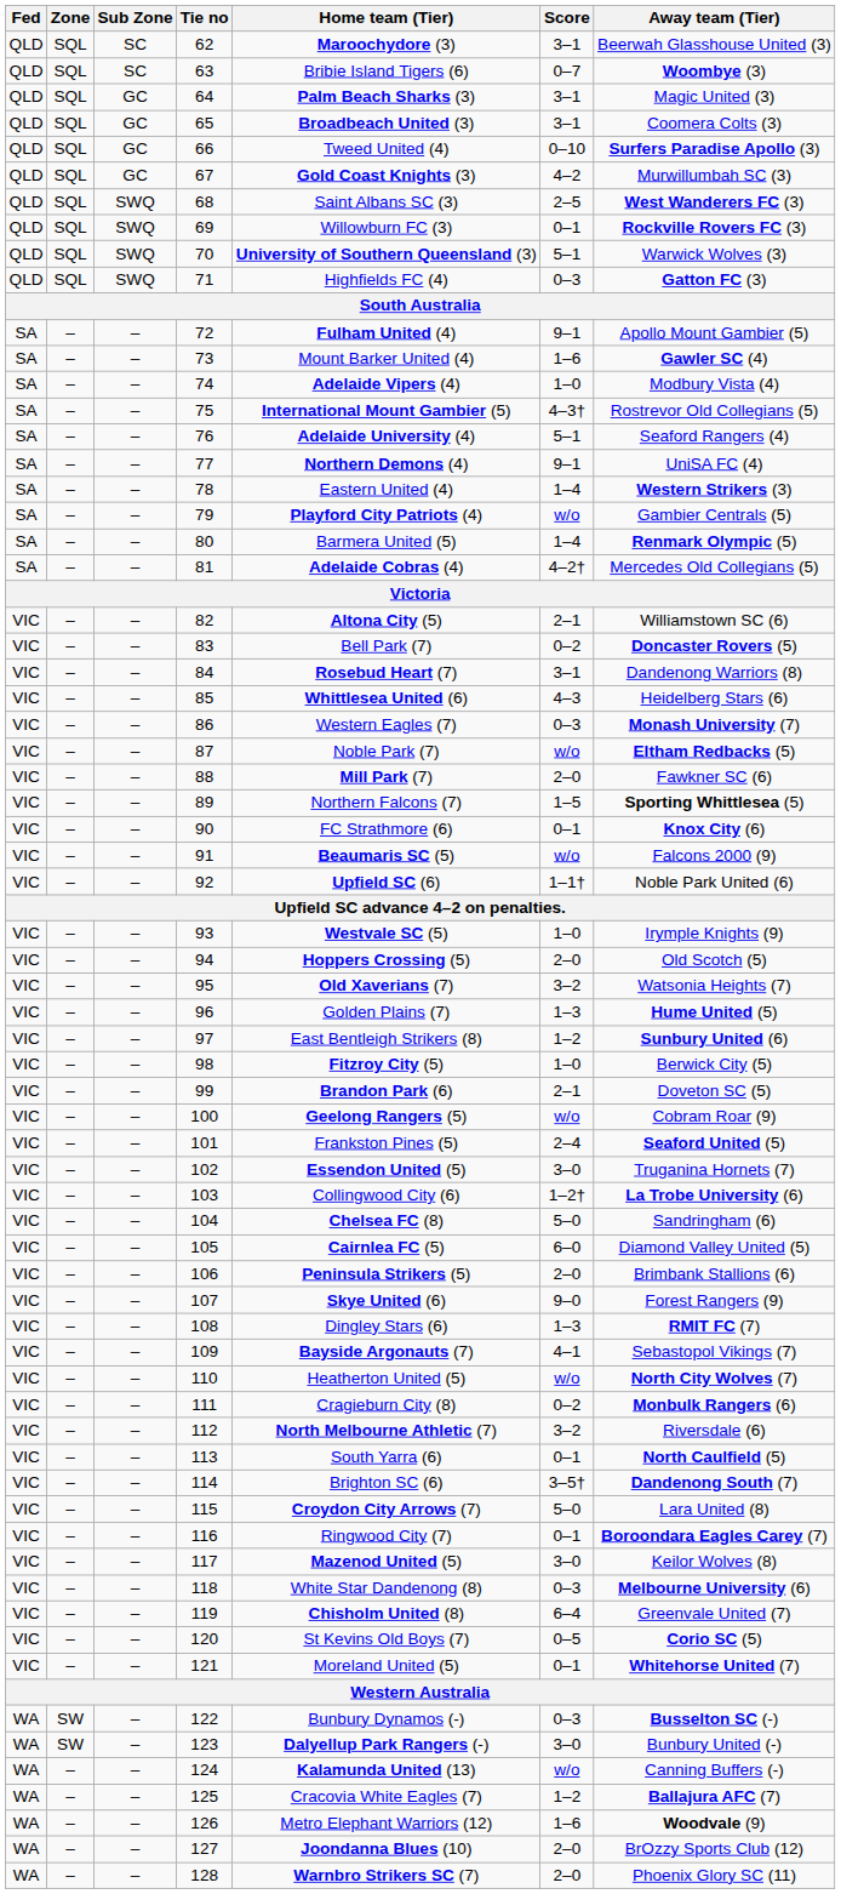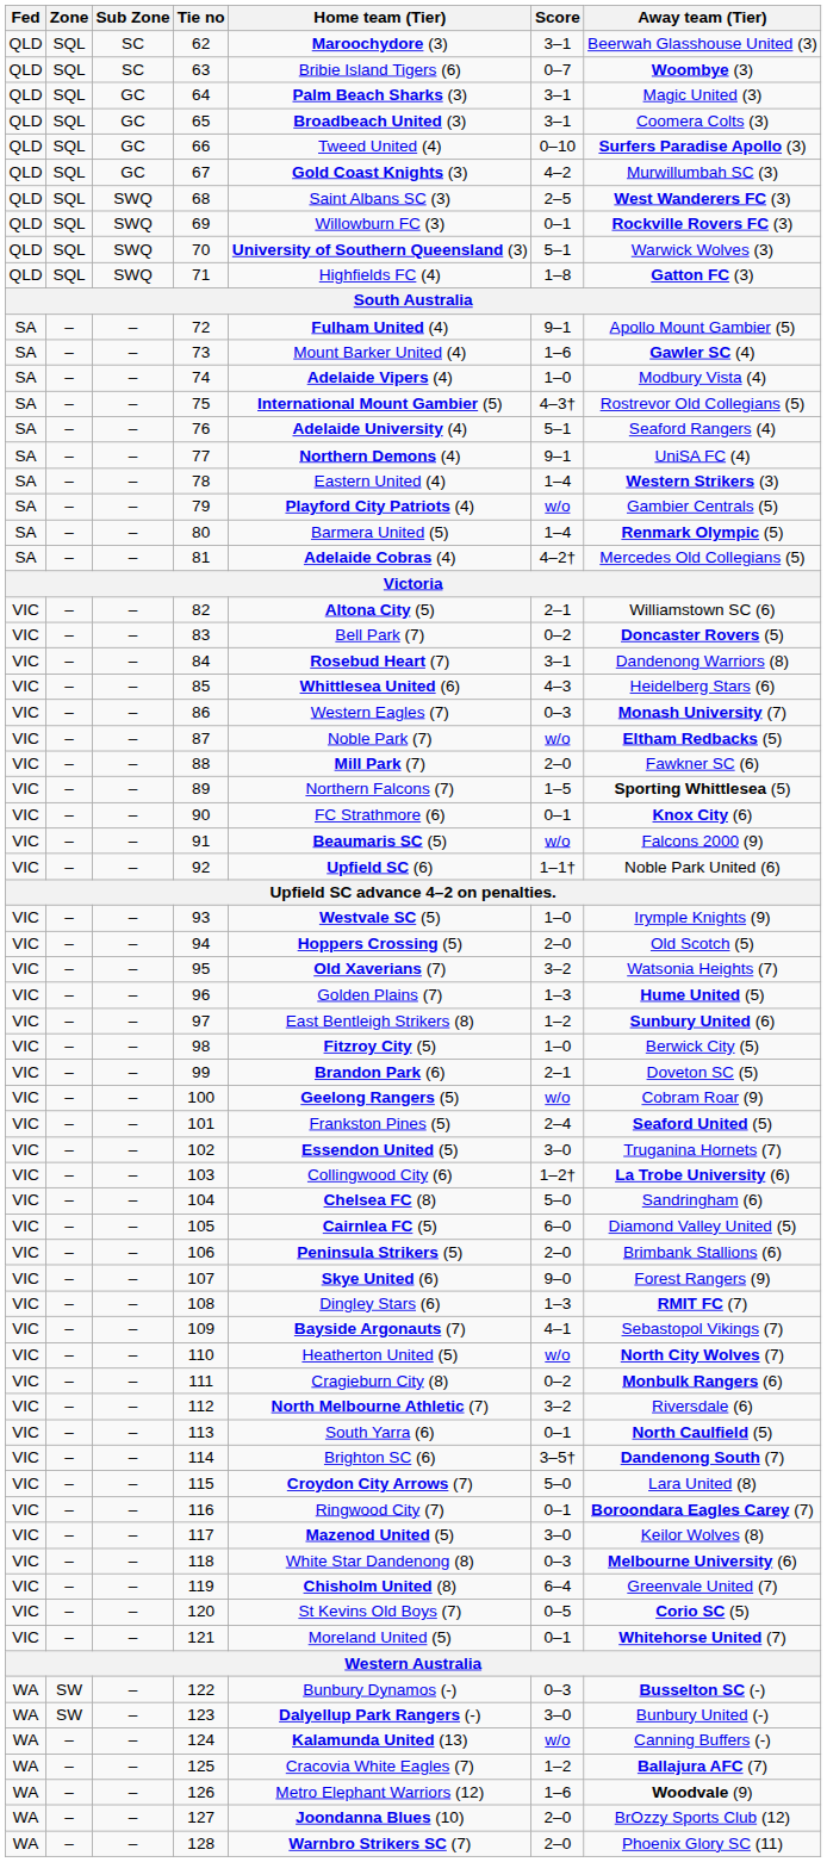71 | Score: 0–3 -> 1–8
